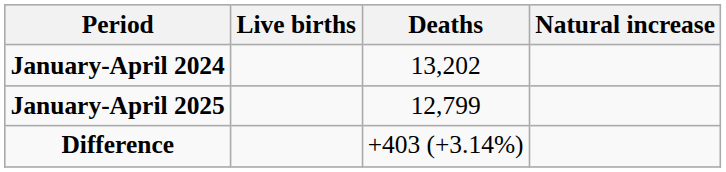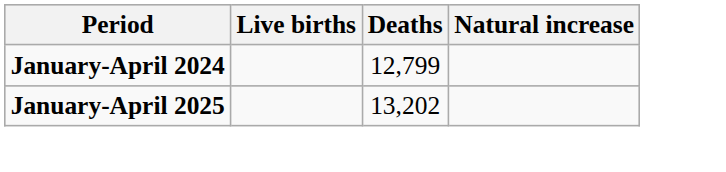January-April 2024 | Deaths: 13,202 -> 12,799
January-April 2025 | Deaths: 12,799 -> 13,202
- row: Difference | +403 (+3.14%)
